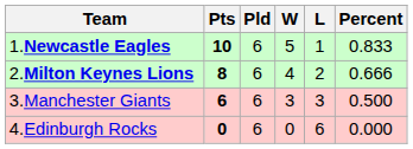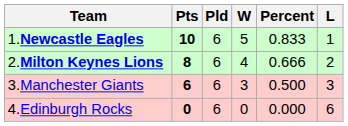columns swapped: L <-> Percent
